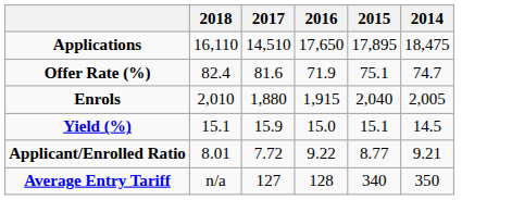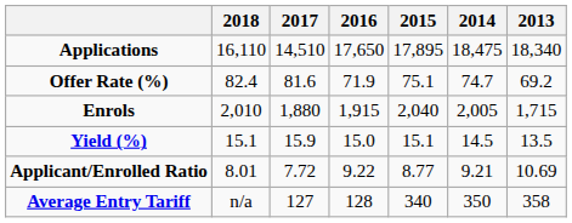+ column: 2013 | 18,340 | 69.2 | 1,715 | 13.5 | 10.69 | 358
